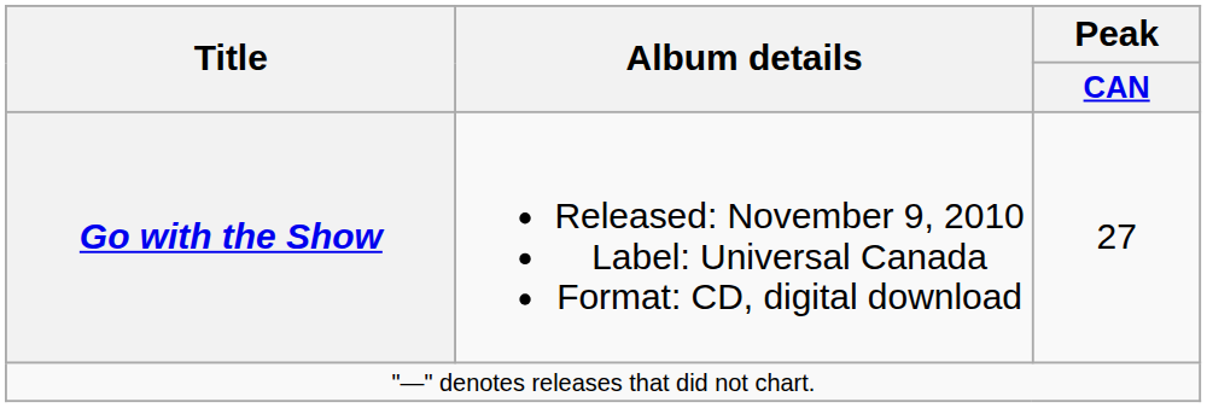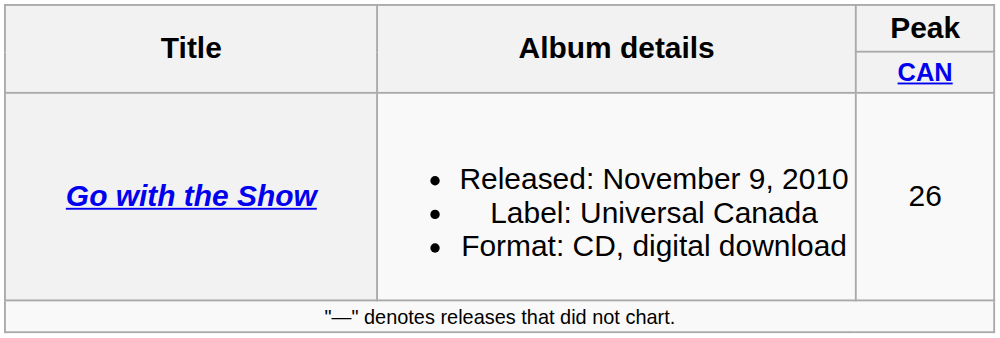Go with the Show | Peak / CAN: 27 -> 26
